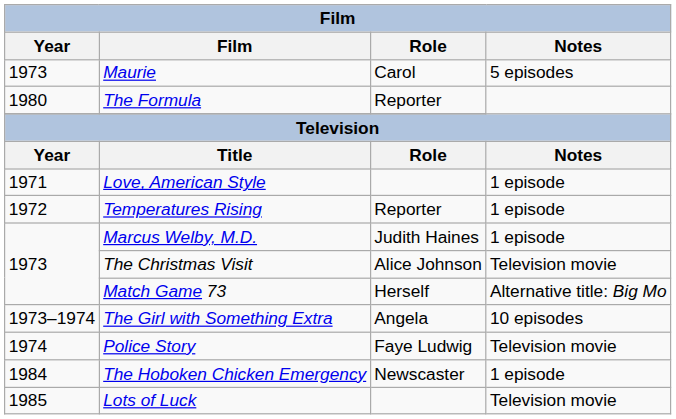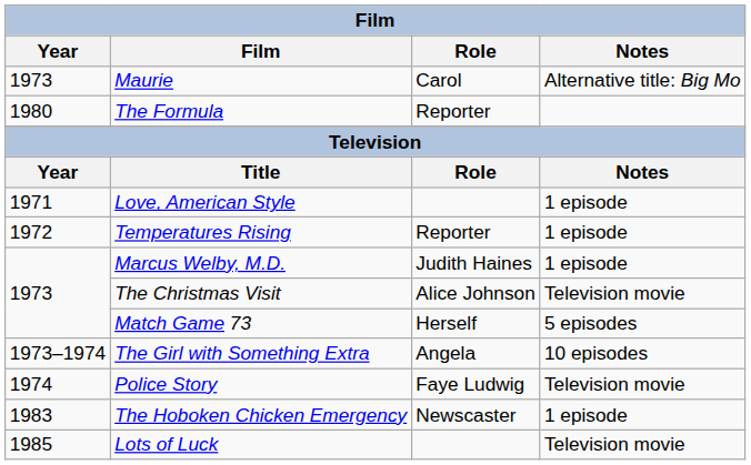Maurie | Notes: 5 episodes -> Alternative title: Big Mo
Match Game 73 | Notes: Alternative title: Big Mo -> 5 episodes
The Hoboken Chicken Emergency | Year: 1984 -> 1983
